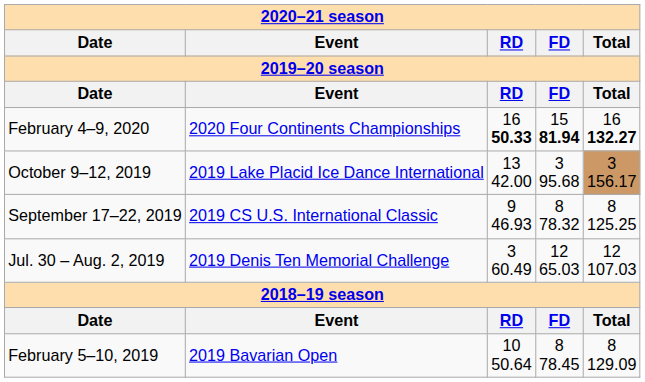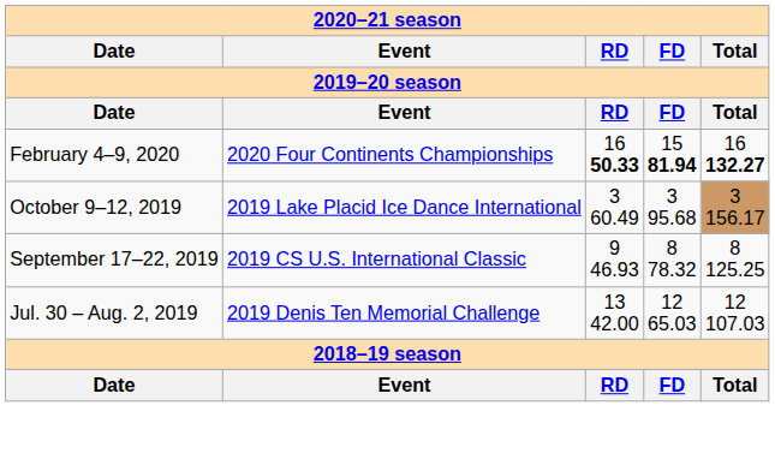October 9–12, 2019 | RD: 13 42.00 -> 3 60.49
Jul. 30 – Aug. 2, 2019 | RD: 3 60.49 -> 13 42.00
- row: February 5–10, 2019 | 2019 Bavarian Open | 10 50.64 | 8 78.45 | 8 129.09
